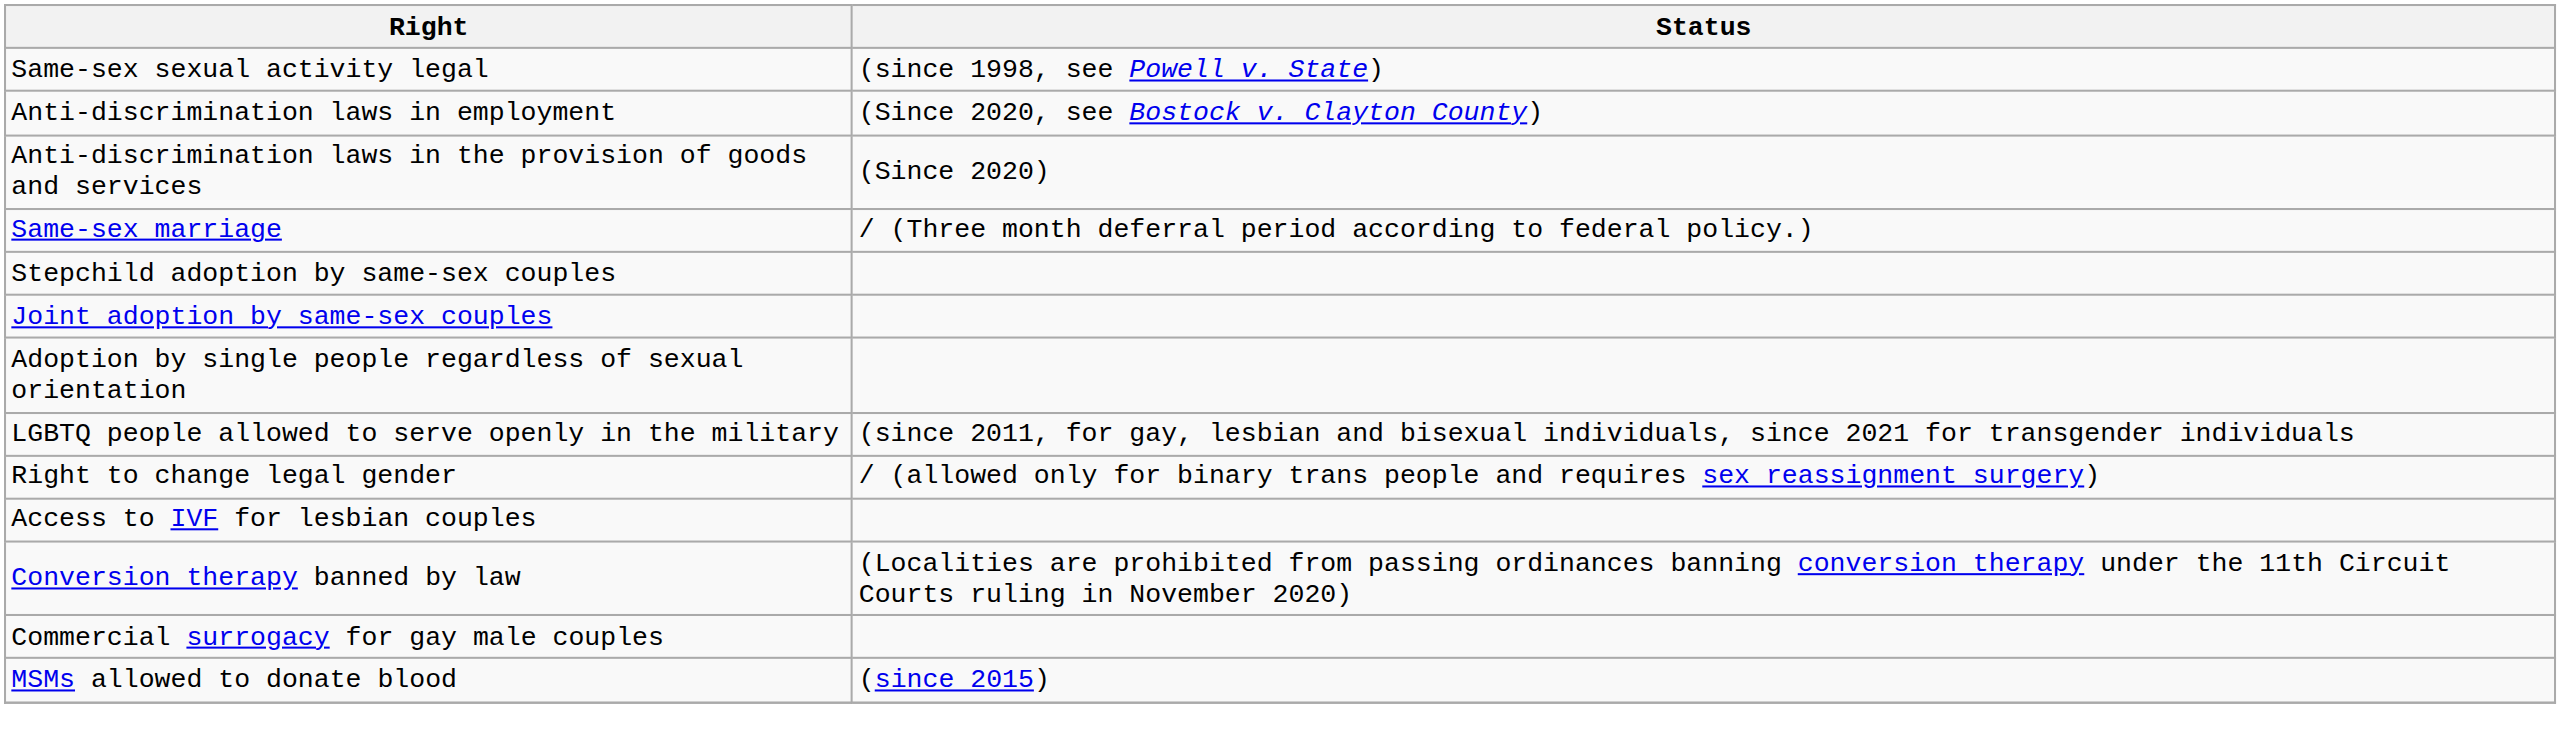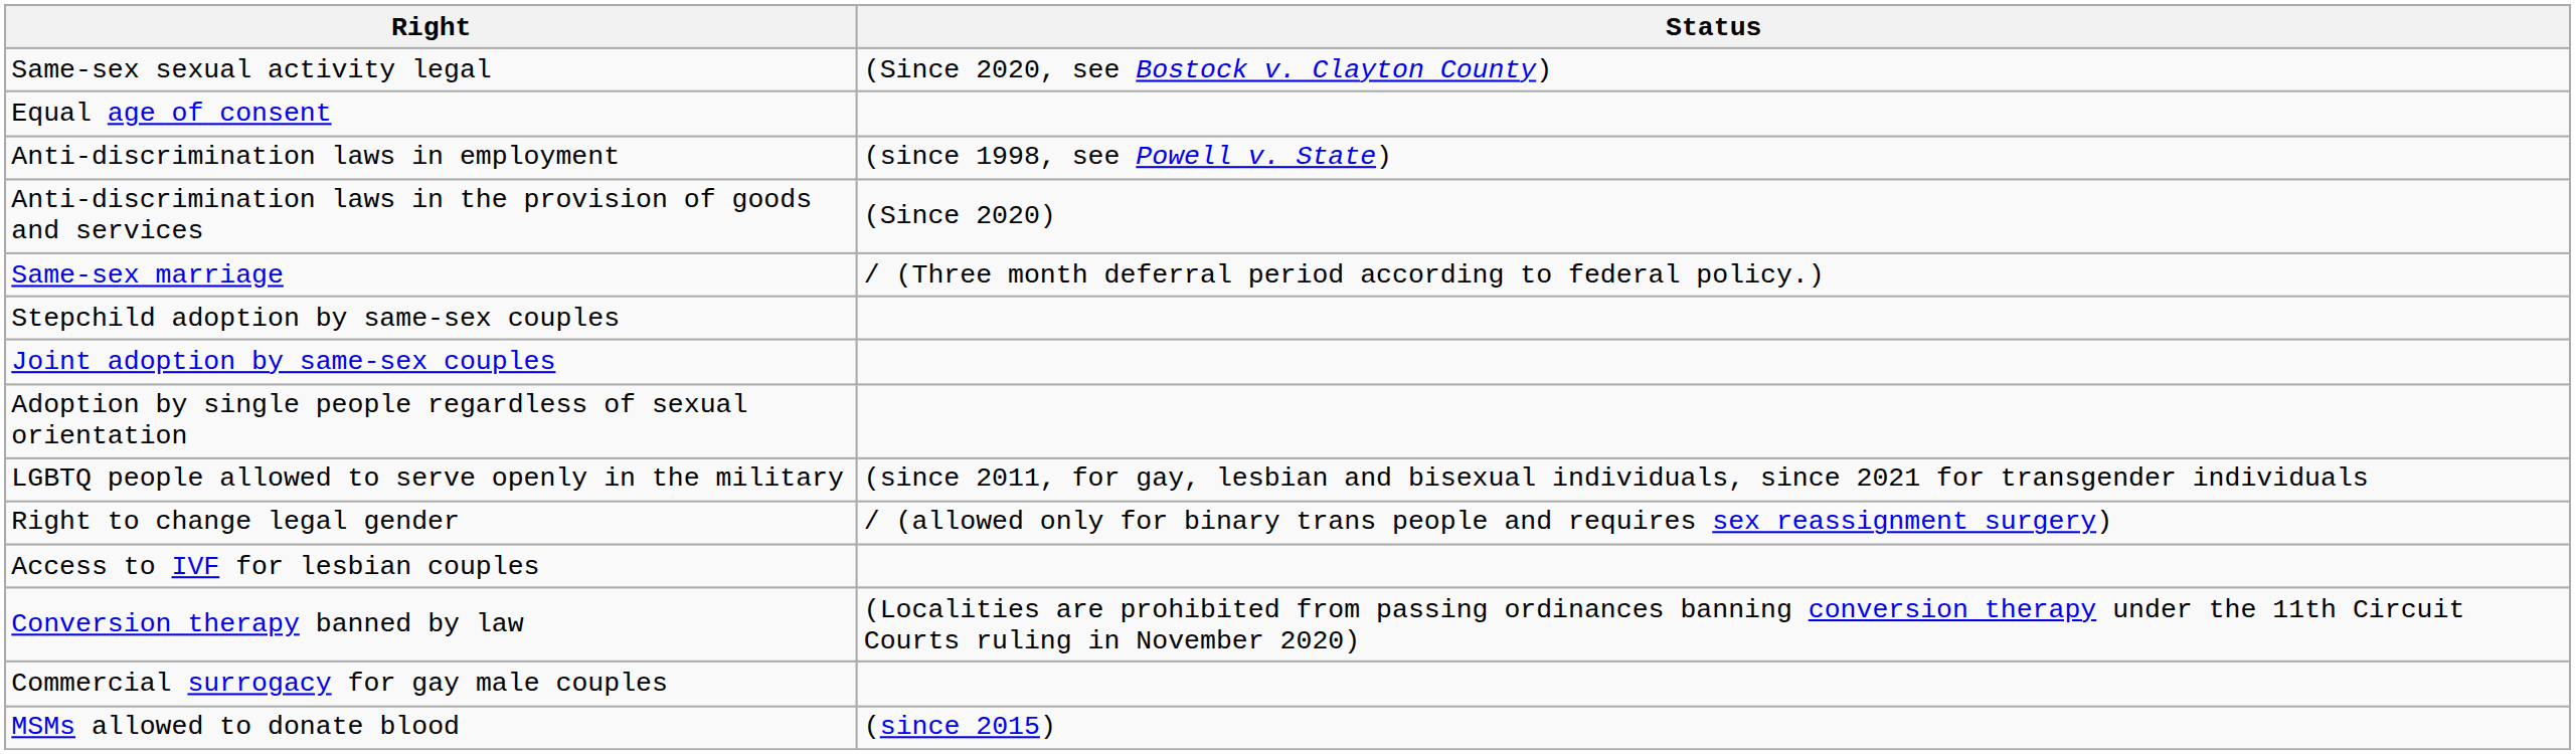Same-sex sexual activity legal | Status: (since 1998, see Powell v. State) -> (Since 2020, see Bostock v. Clayton County)
+ row: Equal age of consent
Anti-discrimination laws in employment | Status: (Since 2020, see Bostock v. Clayton County) -> (since 1998, see Powell v. State)
